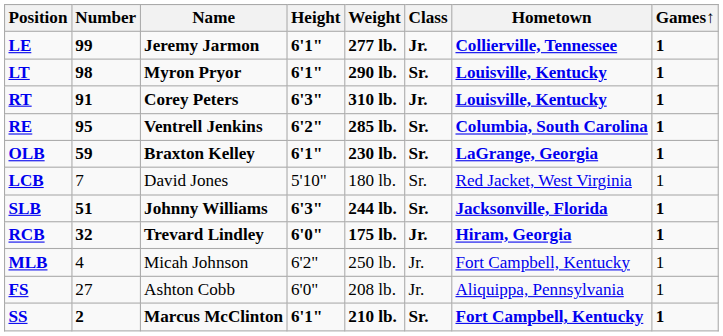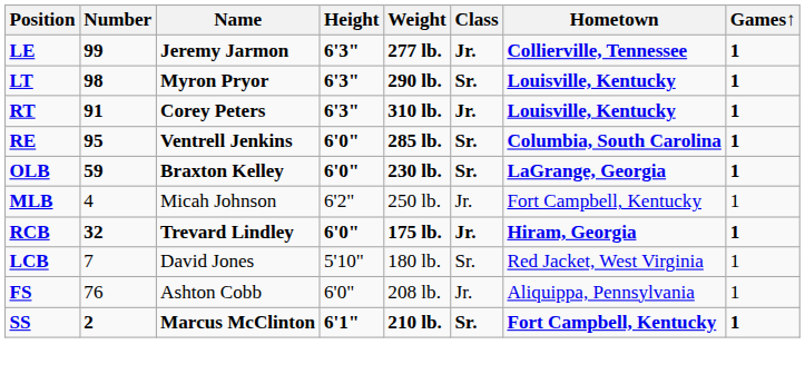LE | Height: 6'1" -> 6'3"
LT | Height: 6'1" -> 6'3"
RE | Height: 6'2" -> 6'0"
OLB | Height: 6'1" -> 6'0"
rows swapped: MLB <-> LCB
- row: SLB | 51 | Johnny Williams | 6'3" | 244 lb. | Sr. | Jacksonville, Florida | 1
FS | Number: 27 -> 76
